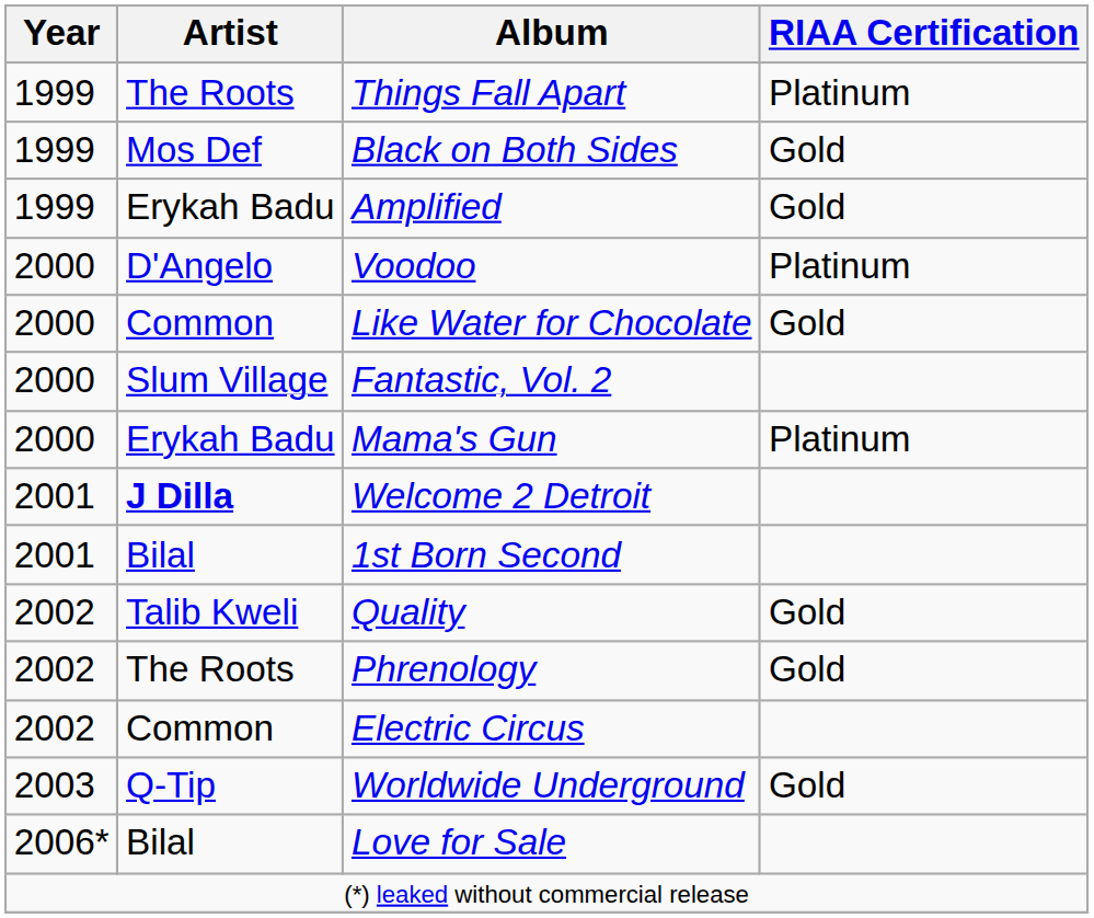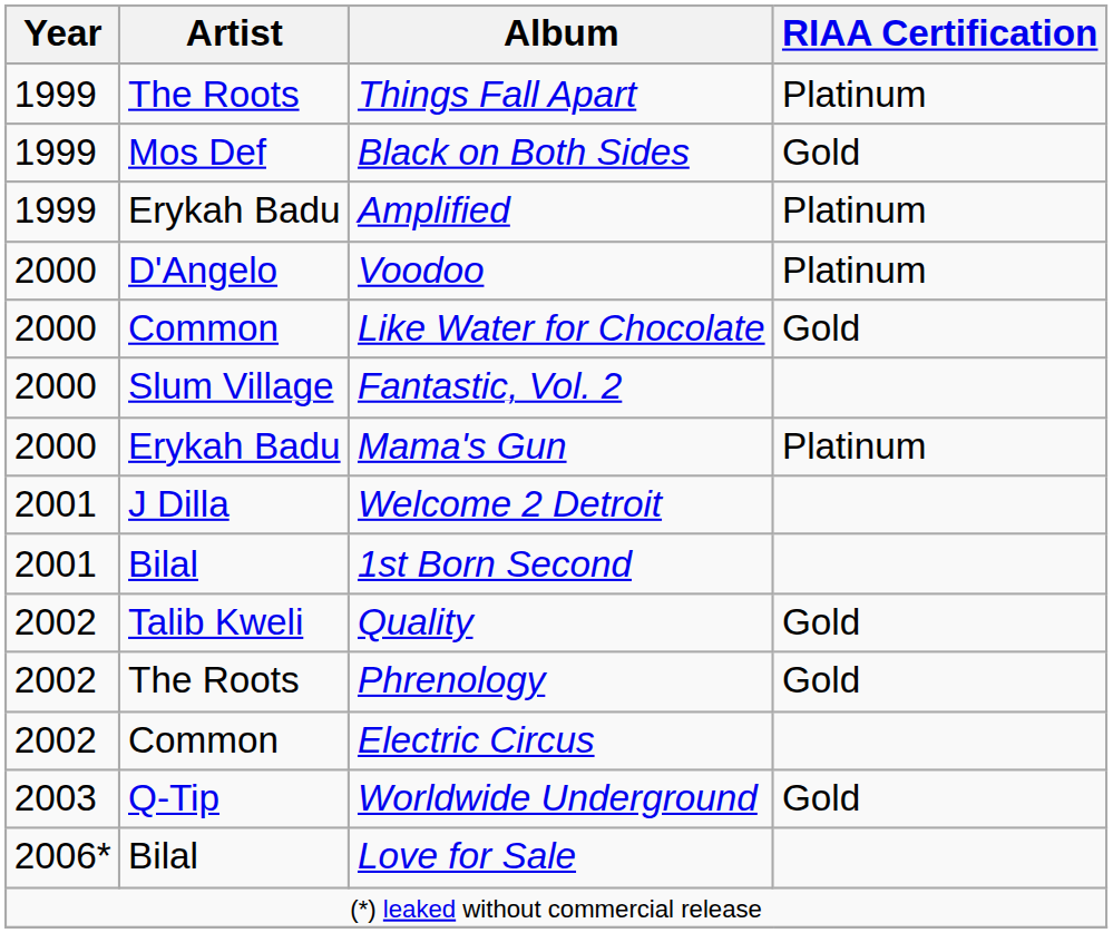Amplified | RIAA Certification: Gold -> Platinum
Welcome 2 Detroit | Artist: bold -> normal
